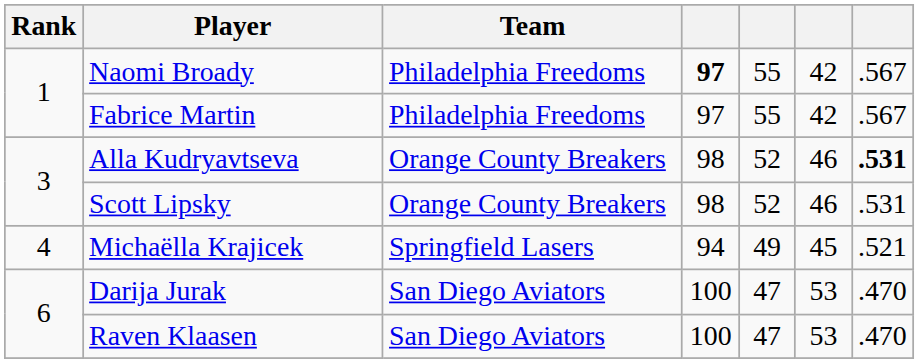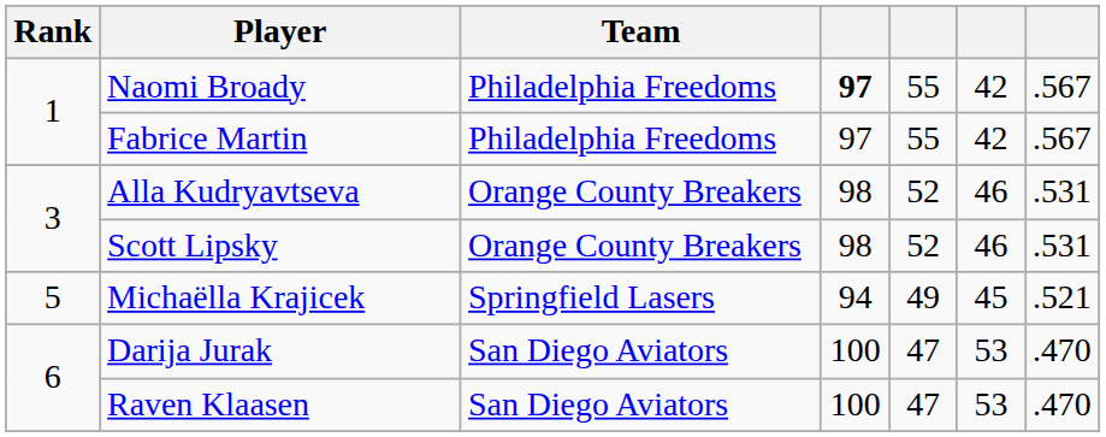Alla Kudryavtseva | column 7: bold -> normal
Michaëlla Krajicek | Rank: 4 -> 5
